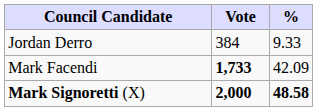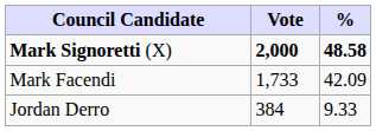rows swapped: Mark Signoretti (X) <-> Jordan Derro
Mark Facendi | Vote: bold -> normal
